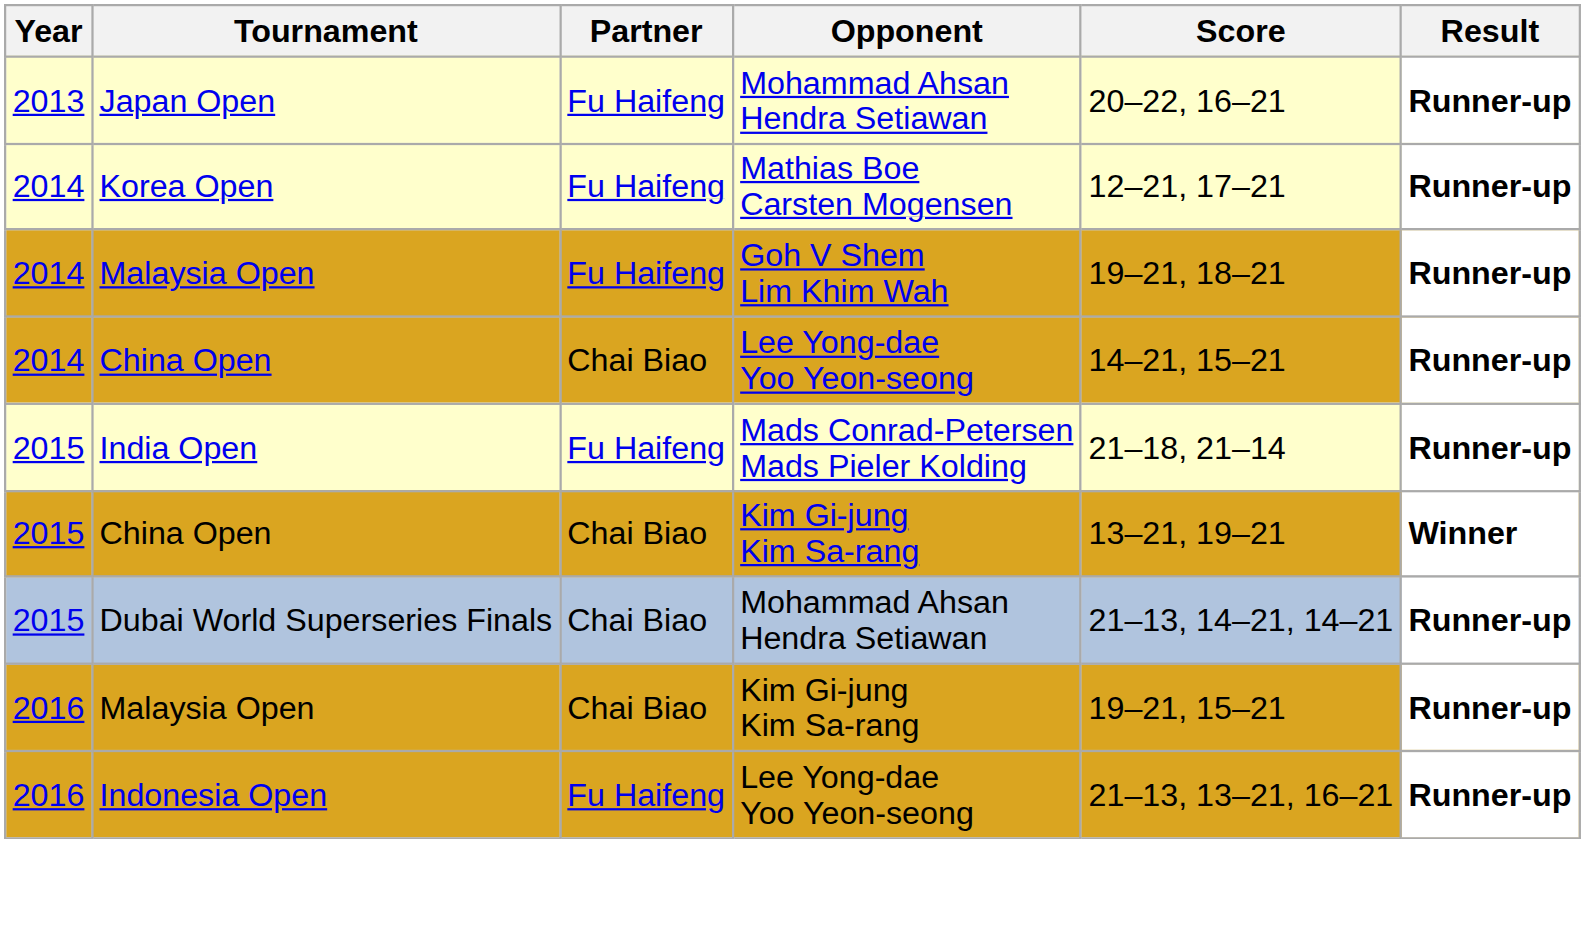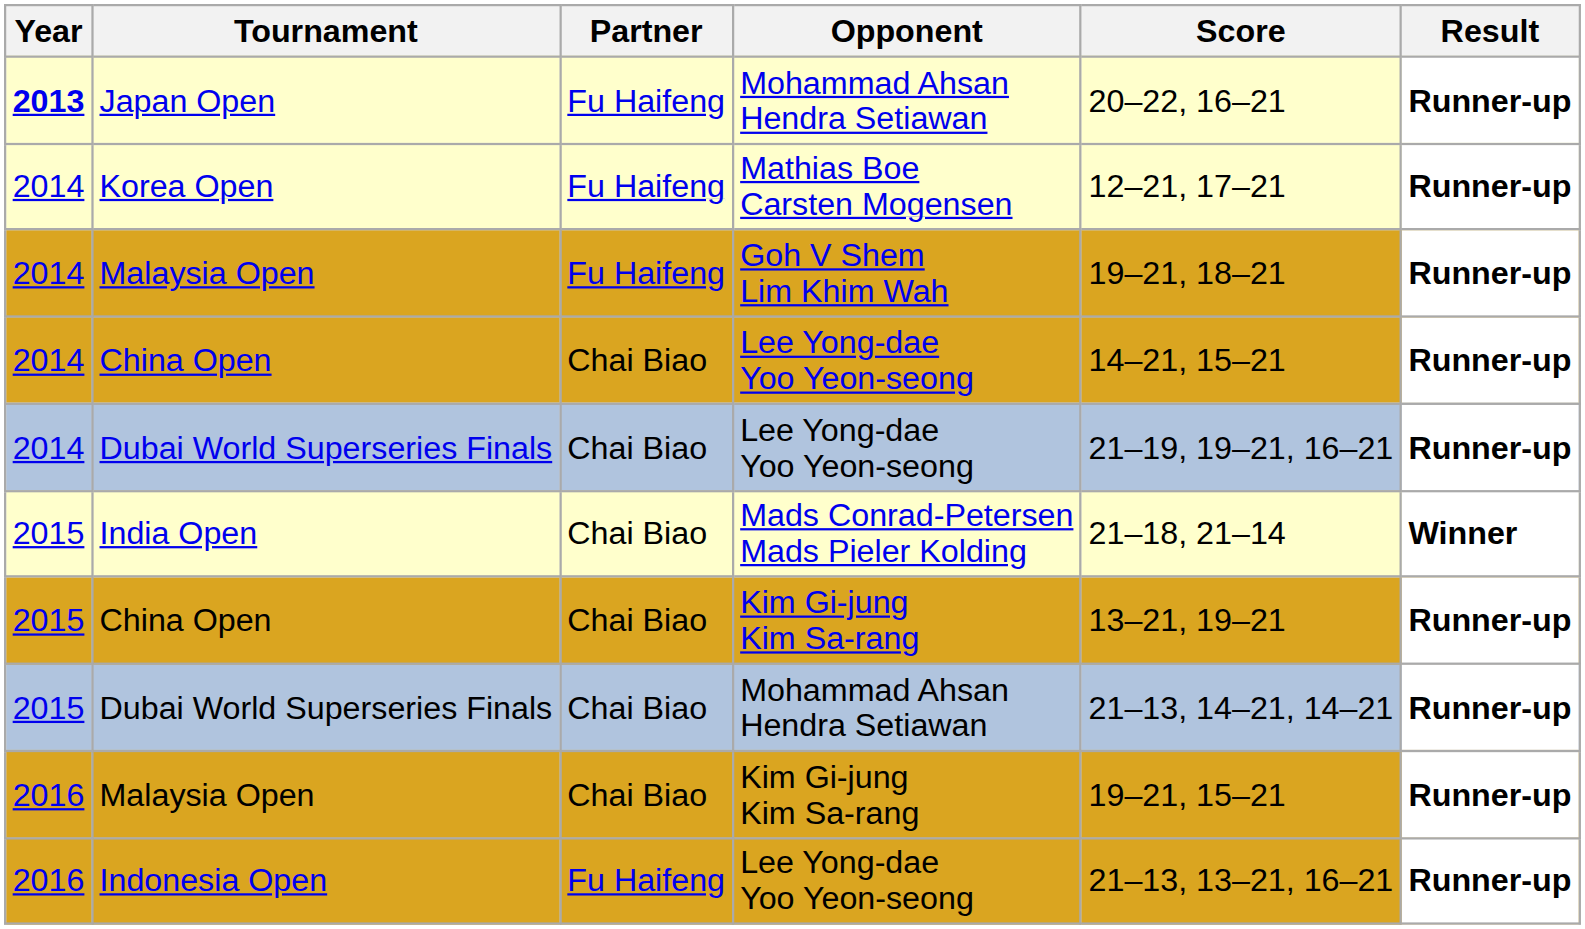Japan Open | Year: normal -> bold
+ row: 2014 | Dubai World Superseries Finals | Chai Biao | Lee Yong-dae Yoo Yeon-seong | 21–19, 19–21, 16–21 | Runner-up
India Open | Partner: Fu Haifeng -> Chai Biao
India Open | Result: Runner-up -> Winner
China Open / Kim Gi-jung Kim Sa-rang | Result: Winner -> Runner-up
